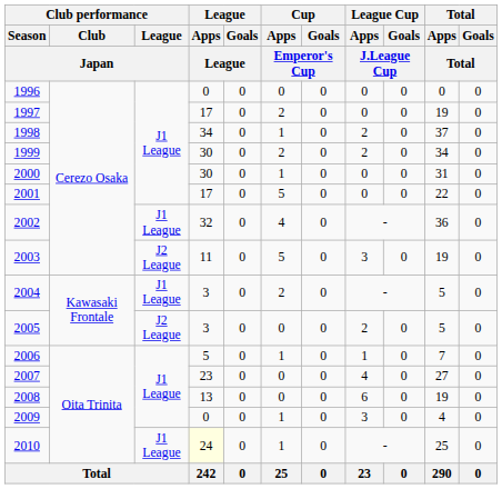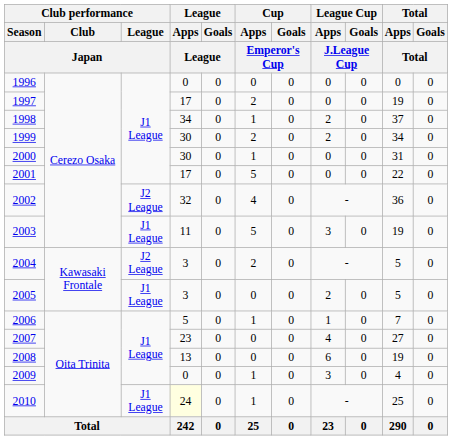2002 | Club performance / League / Japan: J1 League -> J2 League
2003 | Club performance / League / Japan: J2 League -> J1 League
2004 | Club performance / League / Japan: J1 League -> J2 League
2005 | Club performance / League / Japan: J2 League -> J1 League
